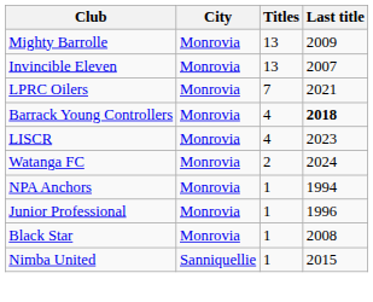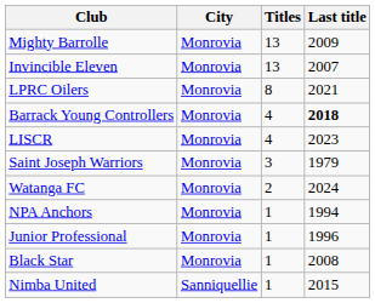LPRC Oilers | Titles: 7 -> 8
+ row: Saint Joseph Warriors | Monrovia | 3 | 1979
